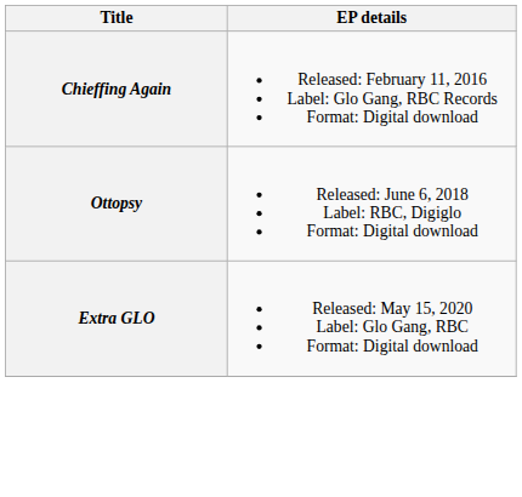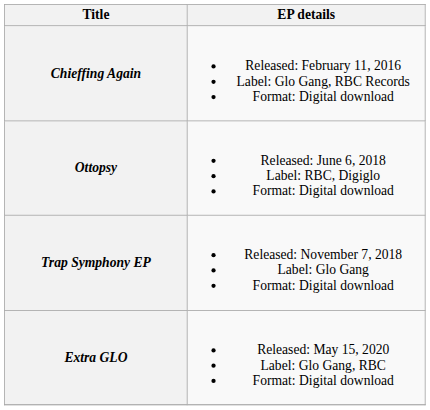+ row: Trap Symphony EP | Released: November 7, 2018 Label: Glo Gang Format: Digital download
